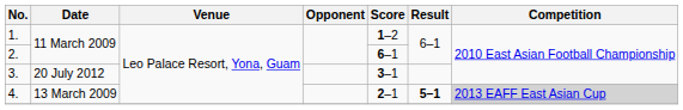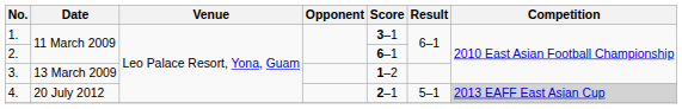1. | Score: 1–2 -> 3–1
3. | Date: 20 July 2012 -> 13 March 2009
3. | Score: 3–1 -> 1–2
4. | Date: 13 March 2009 -> 20 July 2012
4. | Result: bold -> normal
